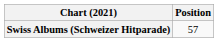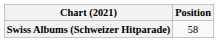Swiss Albums (Schweizer Hitparade) | Position: 57 -> 58
